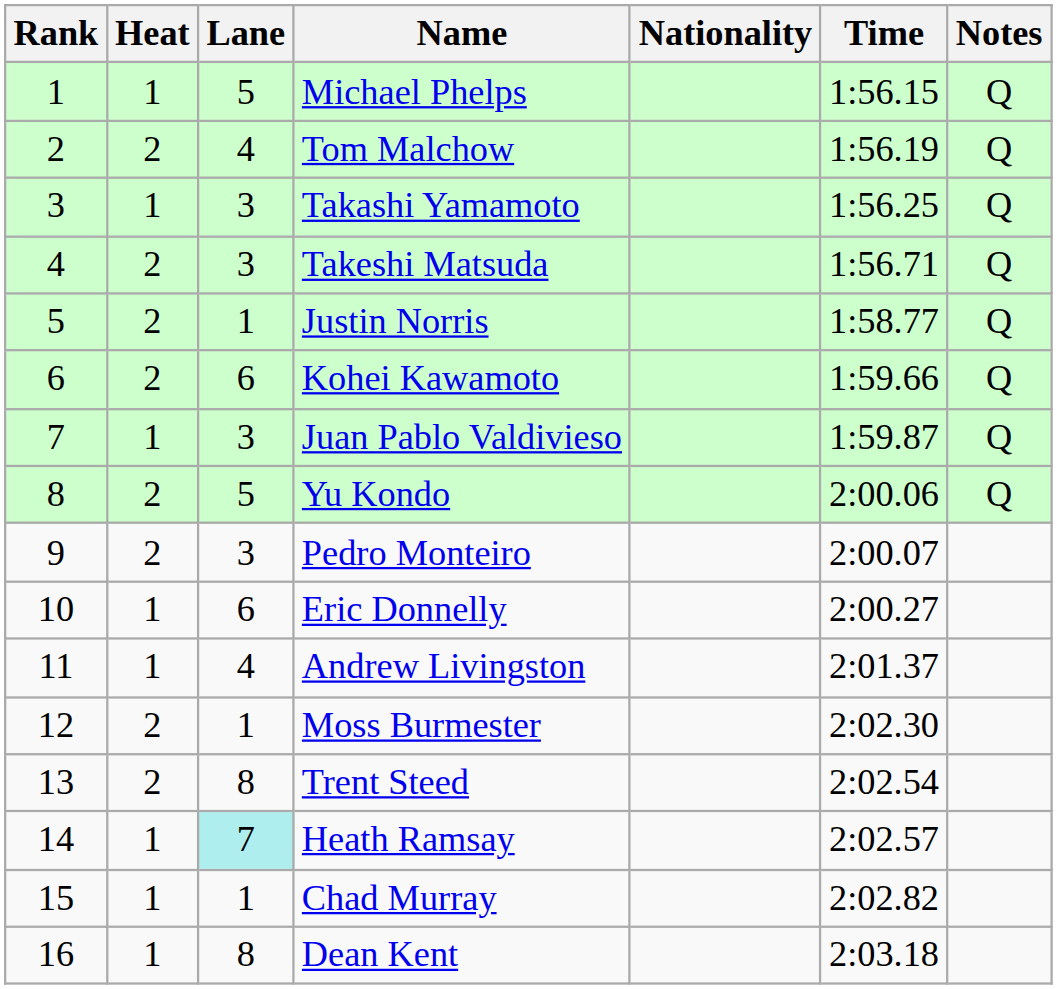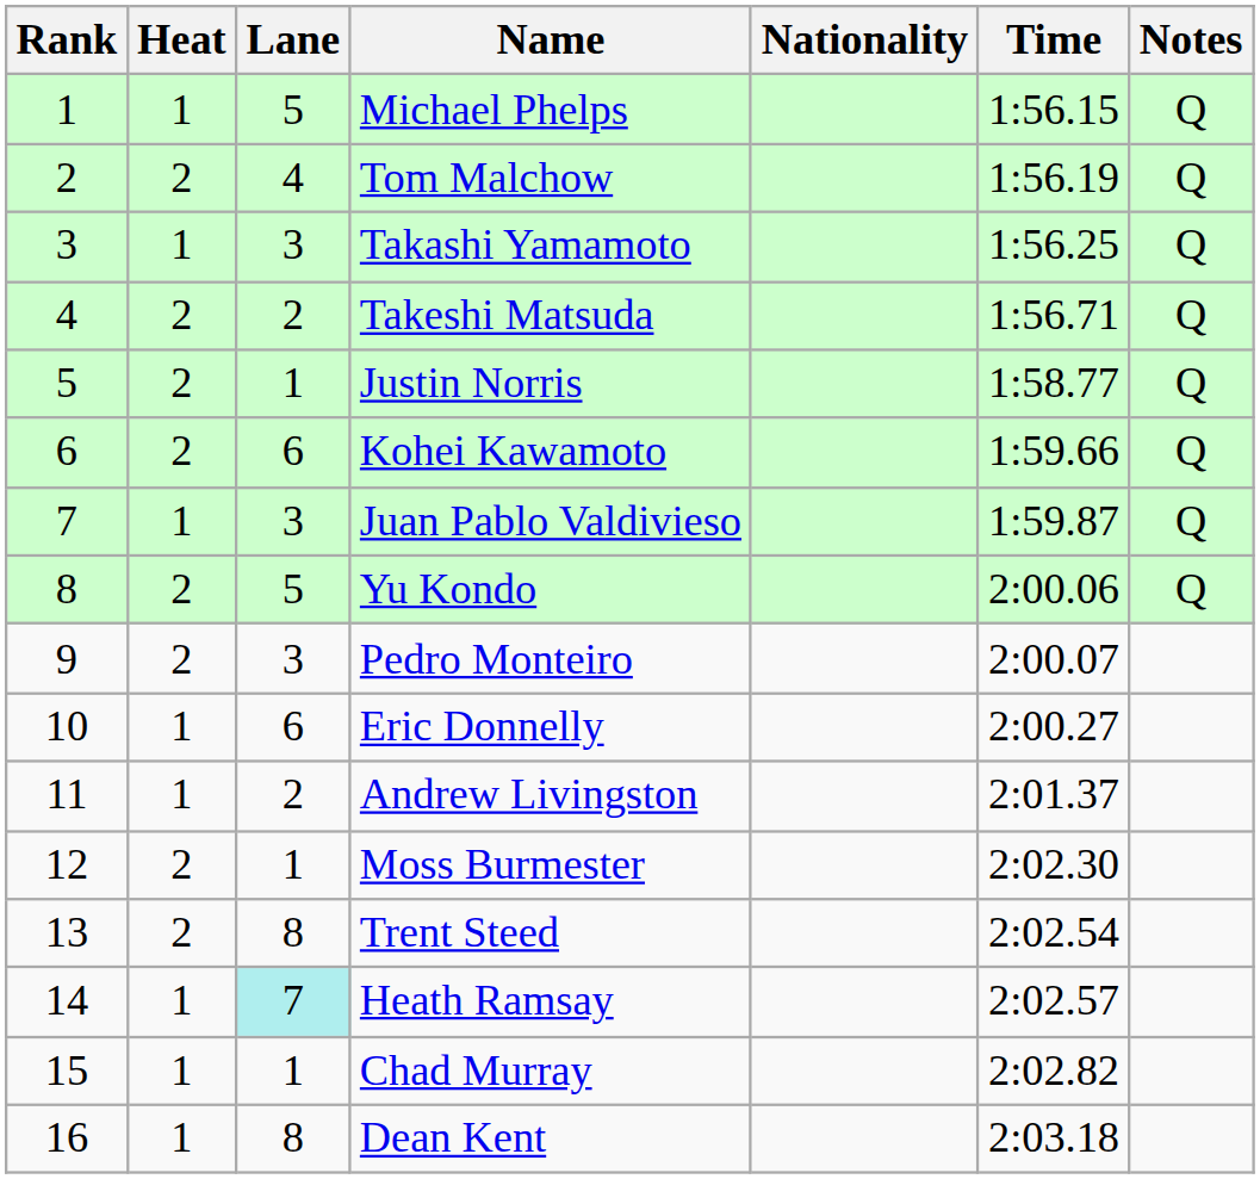Takeshi Matsuda | Lane: 3 -> 2
Andrew Livingston | Lane: 4 -> 2
